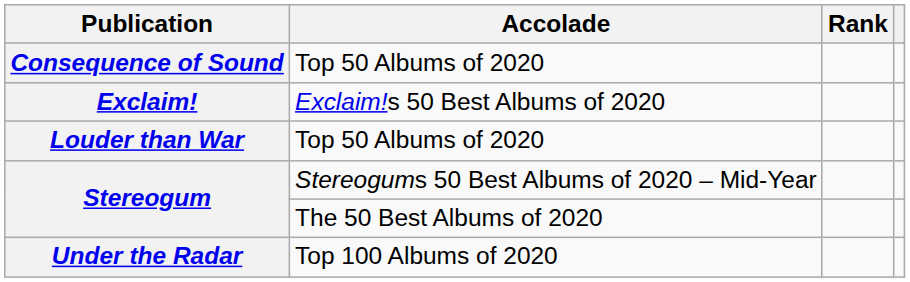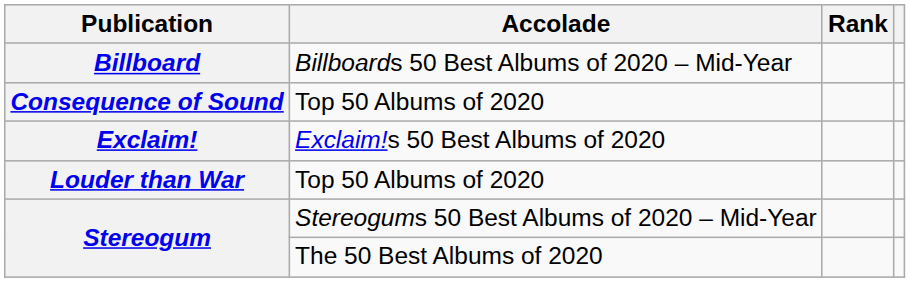+ row: Billboard | Billboards 50 Best Albums of 2020 – Mid-Year
- row: Under the Radar | Top 100 Albums of 2020
